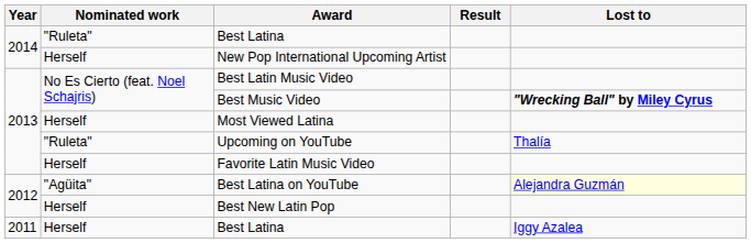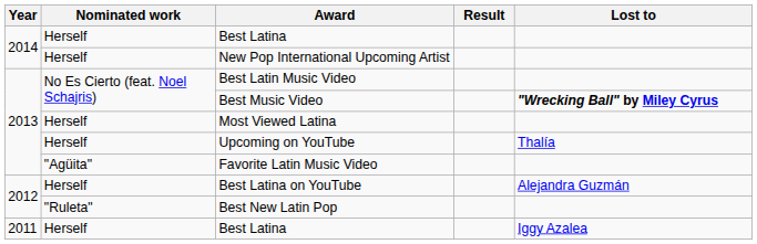2014 / Best Latina | Nominated work: "Ruleta" -> Herself
Upcoming on YouTube | Nominated work: "Ruleta" -> Herself
Favorite Latin Music Video | Nominated work: Herself -> "Agüita"
Best Latina on YouTube | Nominated work: "Agüita" -> Herself
Best Latina on YouTube | Lost to: lightyellow background -> no background
Best New Latin Pop | Nominated work: Herself -> "Ruleta"
